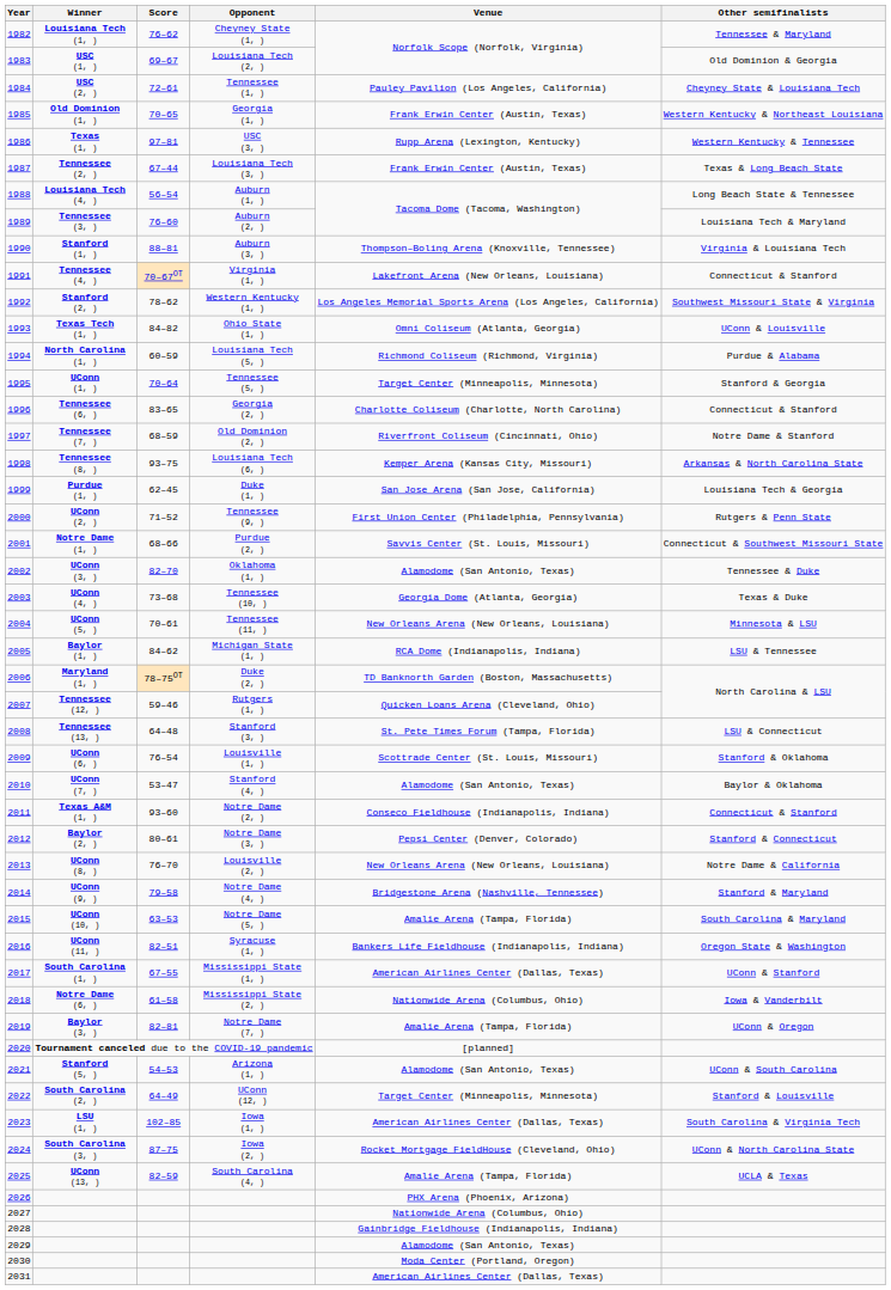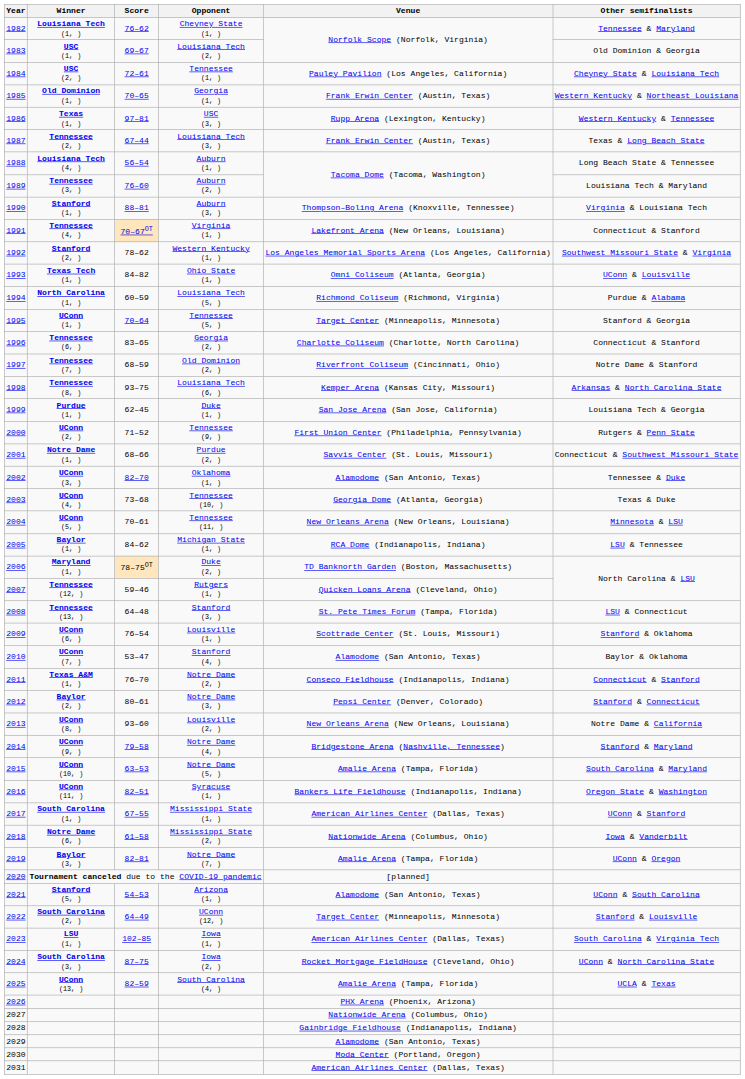Texas A&M (1, ) | Score: 93–60 -> 76–70
UConn (8, ) | Score: 76–70 -> 93–60
